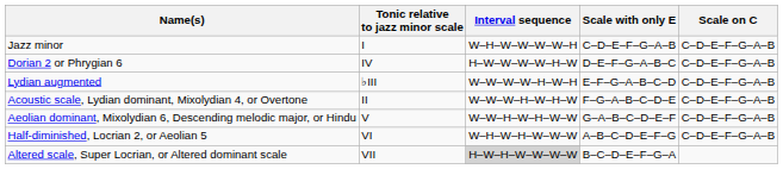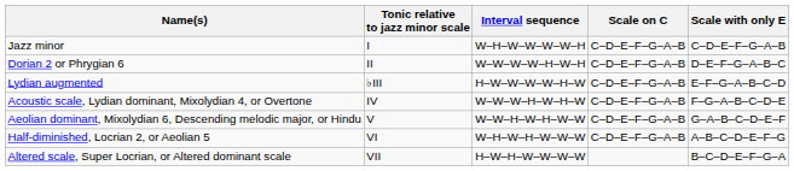columns swapped: Scale with only E <-> Scale on C
Dorian 2 or Phrygian 6 | Tonic relative to jazz minor scale: IV -> II
Dorian 2 or Phrygian 6 | Interval sequence: H–W–W–W–W–H–W -> W–W–W–W–H–W–H
Lydian augmented | Interval sequence: W–W–W–W–H–W–H -> H–W–W–W–W–H–W
Acoustic scale, Lydian dominant, Mixolydian 4, or Overtone | Tonic relative to jazz minor scale: II -> IV
Altered scale, Super Locrian, or Altered dominant scale | Interval sequence: lightgrey background -> no background
